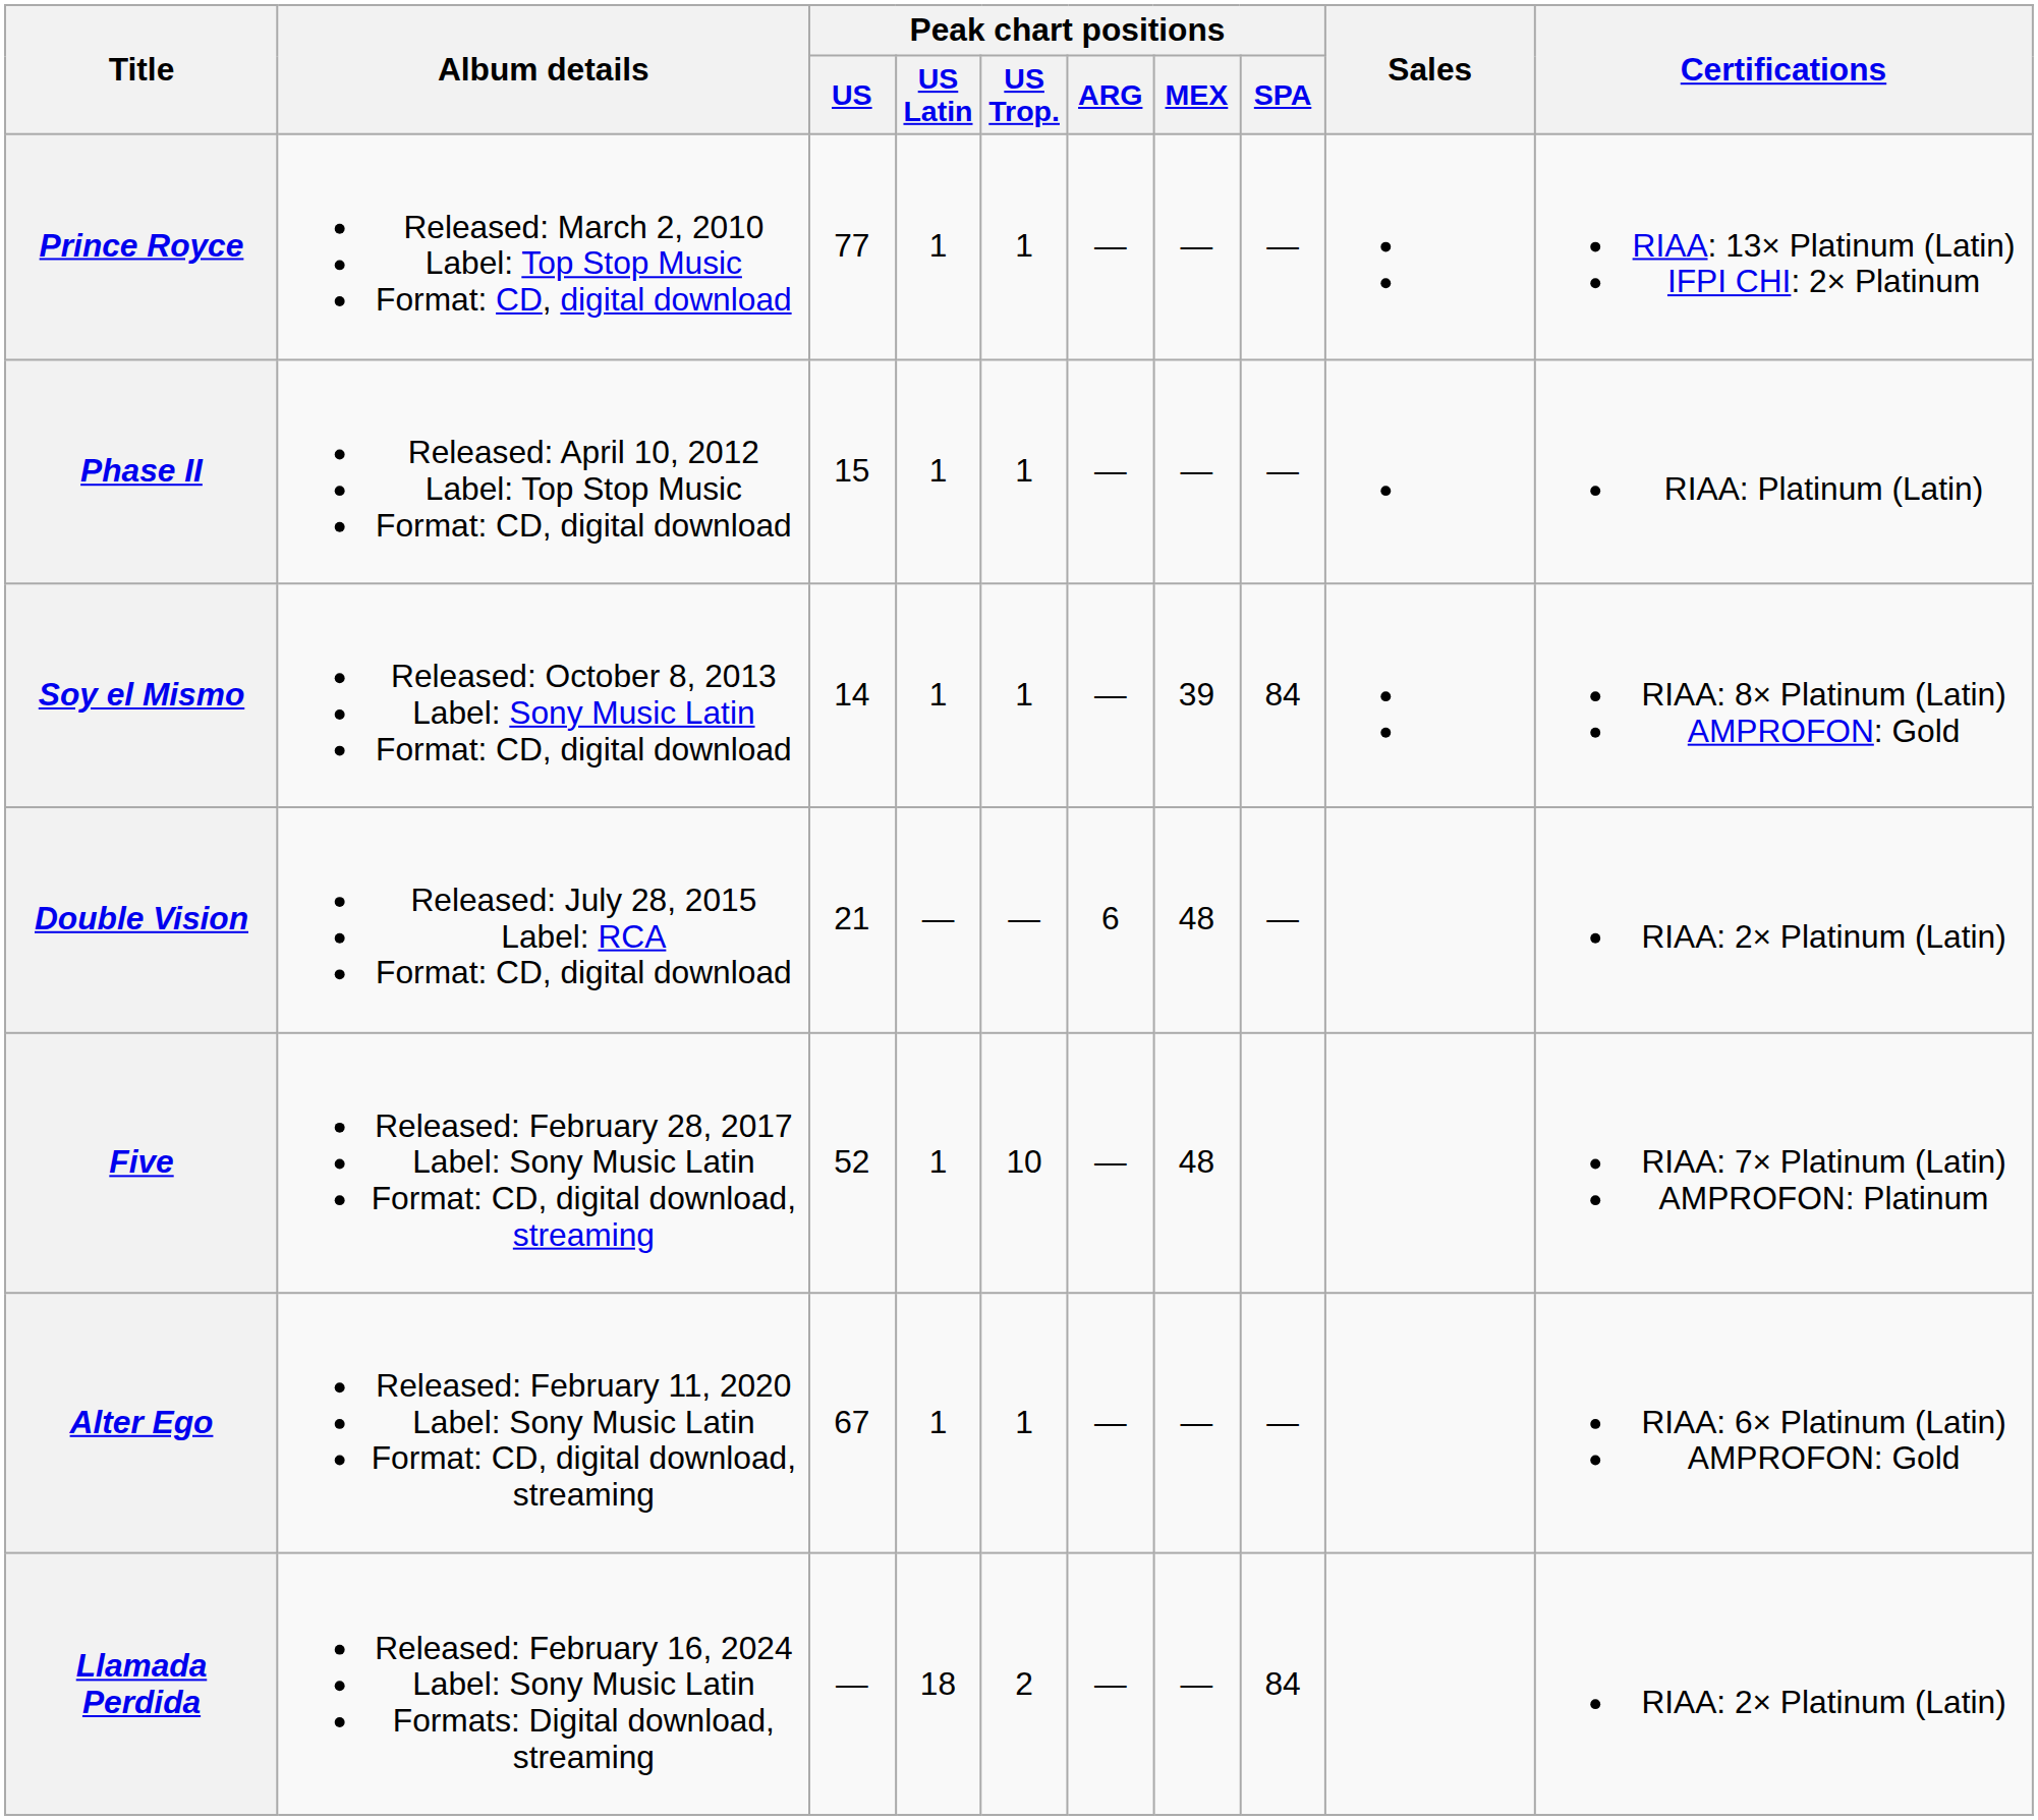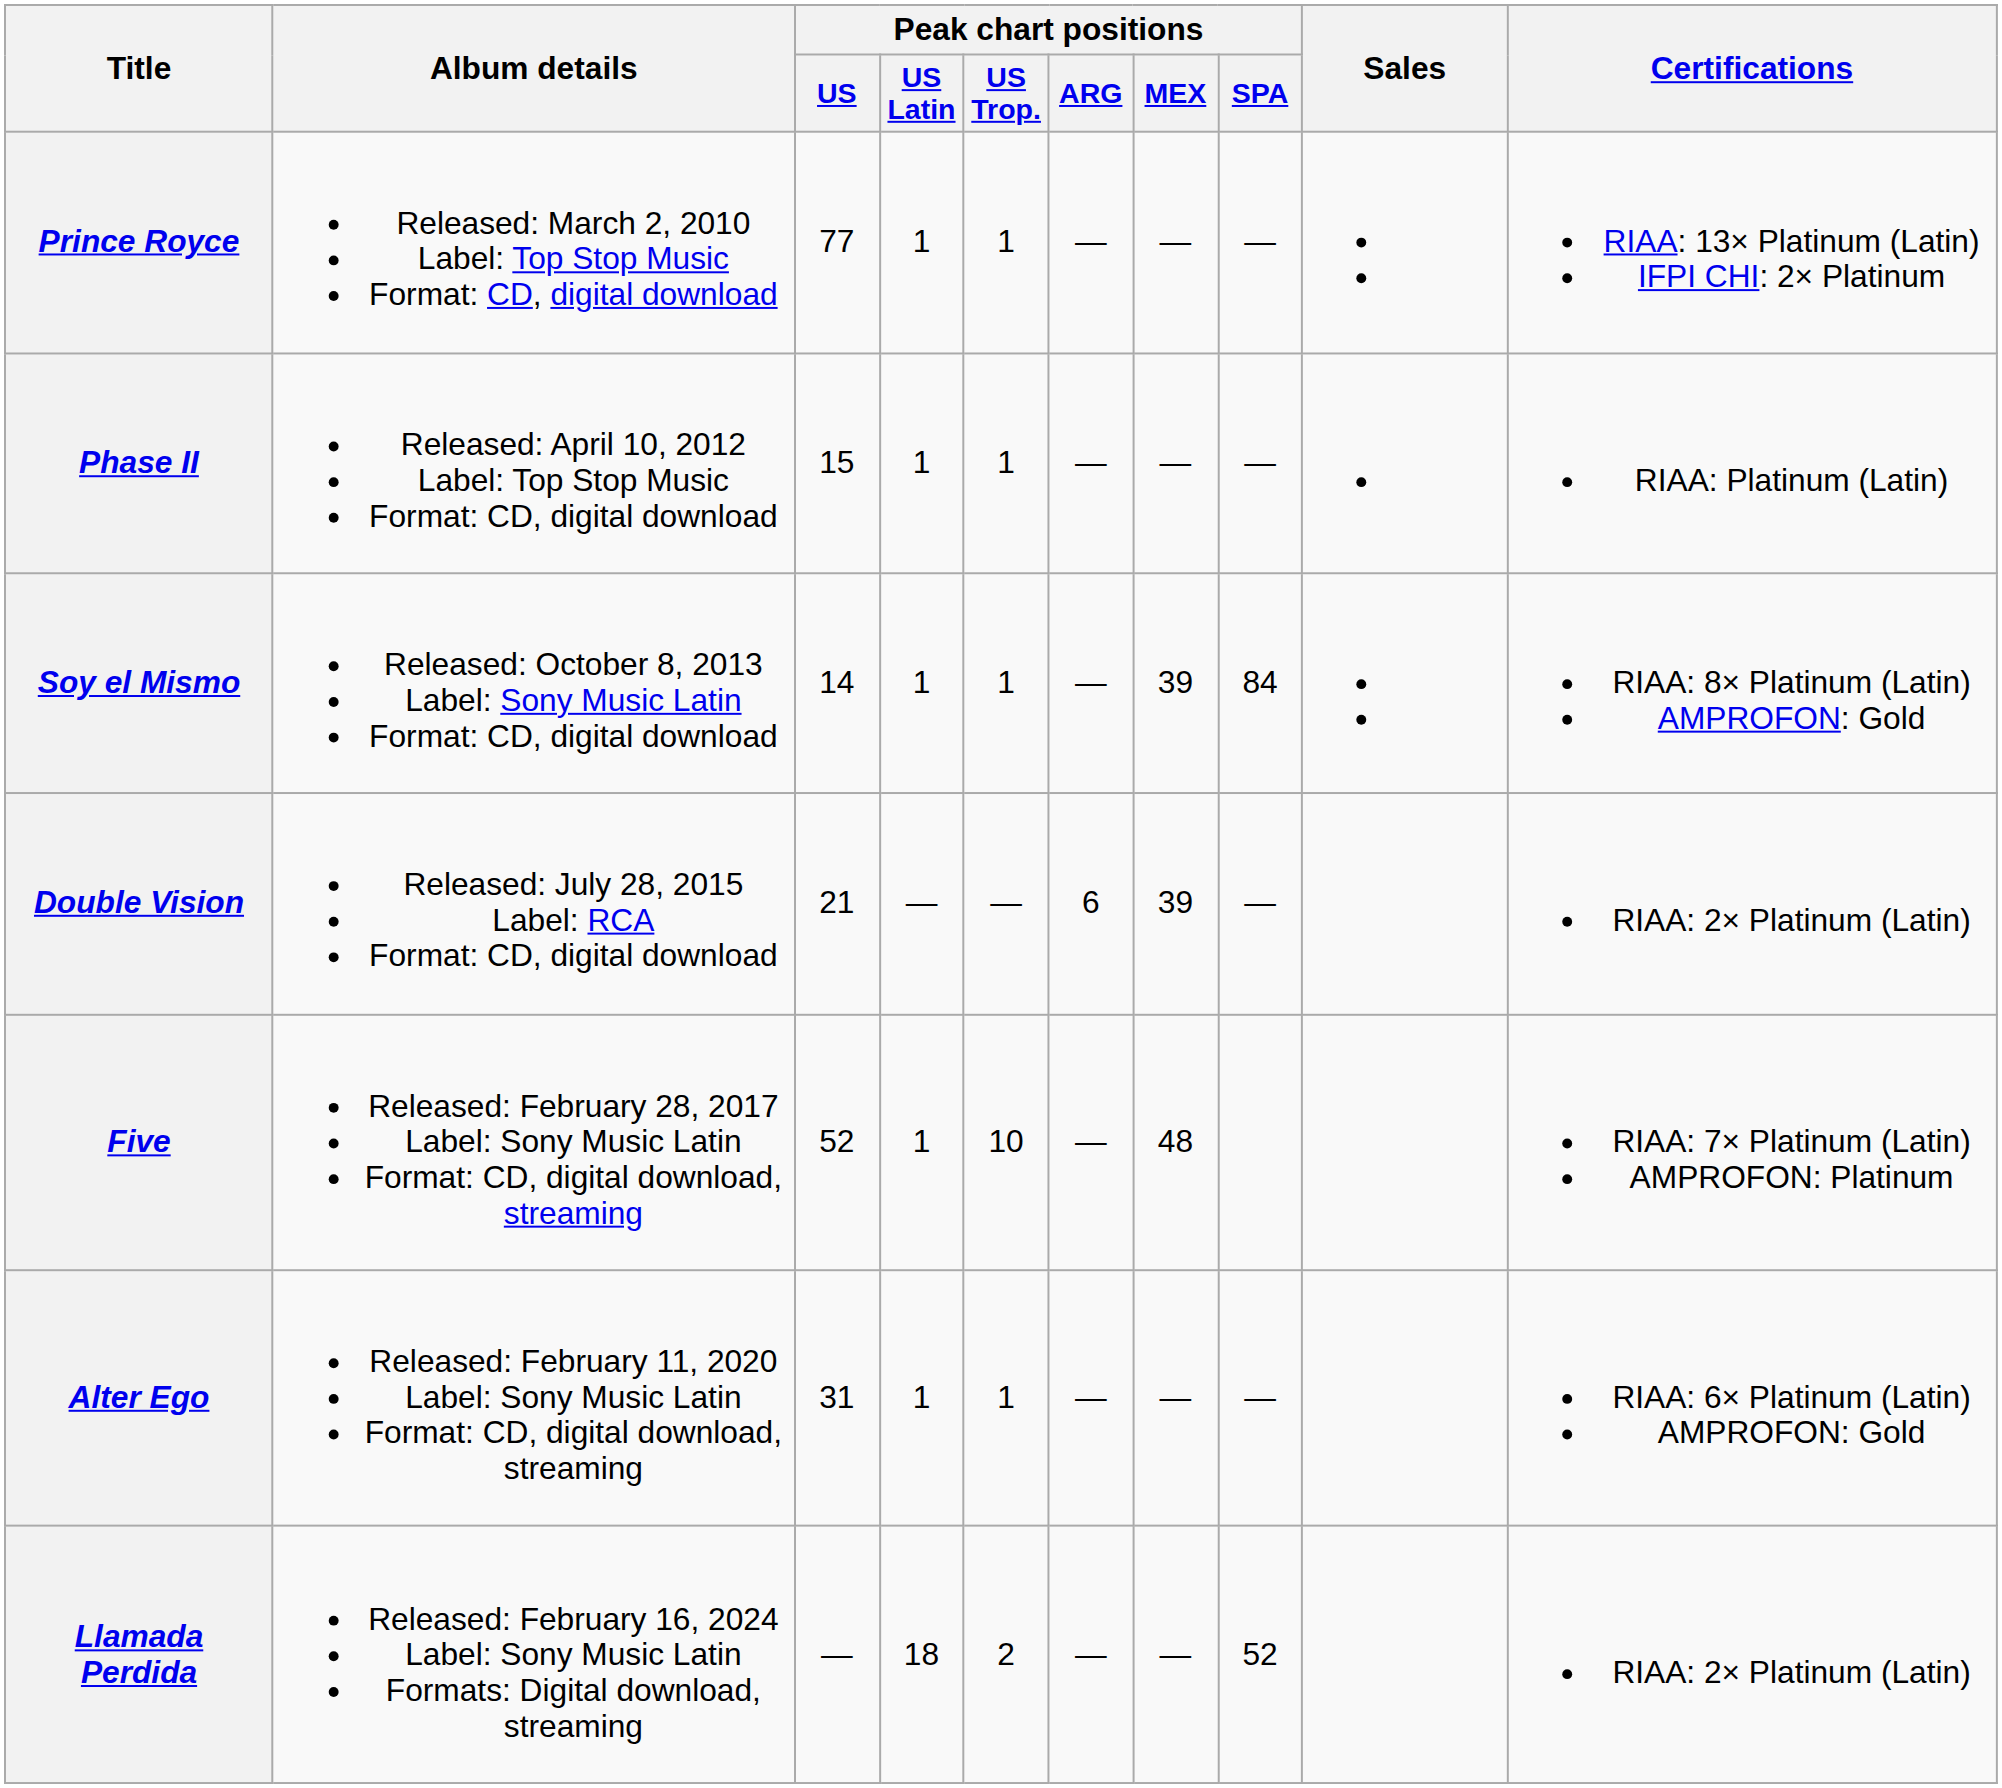Double Vision | Peak chart positions / MEX: 48 -> 39
Alter Ego | Peak chart positions / US: 67 -> 31
Llamada Perdida | Peak chart positions / SPA: 84 -> 52
